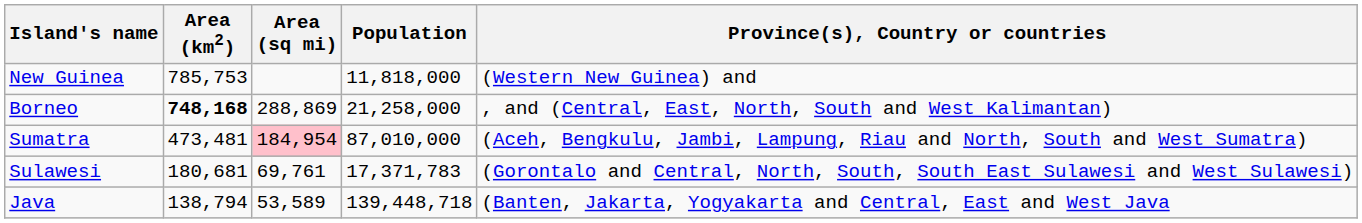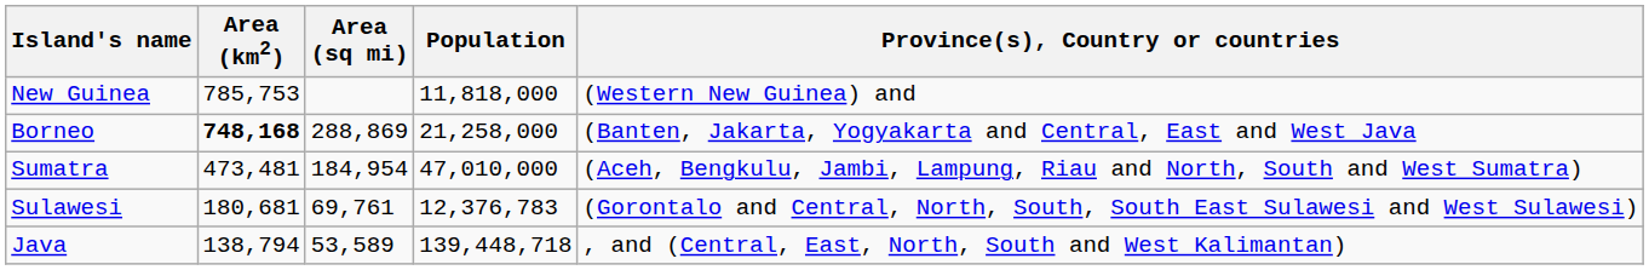Borneo | Province(s), Country or countries: , and (Central, East, North, South and West Kalimantan) -> (Banten, Jakarta, Yogyakarta and Central, East and West Java
Sumatra | Area (sq mi): pink background -> no background
Sumatra | Population: 87,010,000 -> 47,010,000
Sulawesi | Population: 17,371,783 -> 12,376,783
Java | Province(s), Country or countries: (Banten, Jakarta, Yogyakarta and Central, East and West Java -> , and (Central, East, North, South and West Kalimantan)
